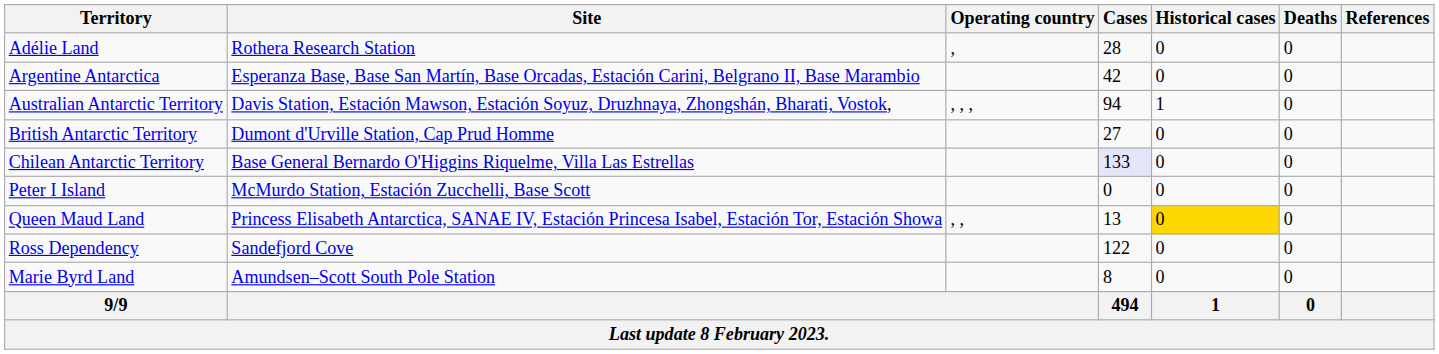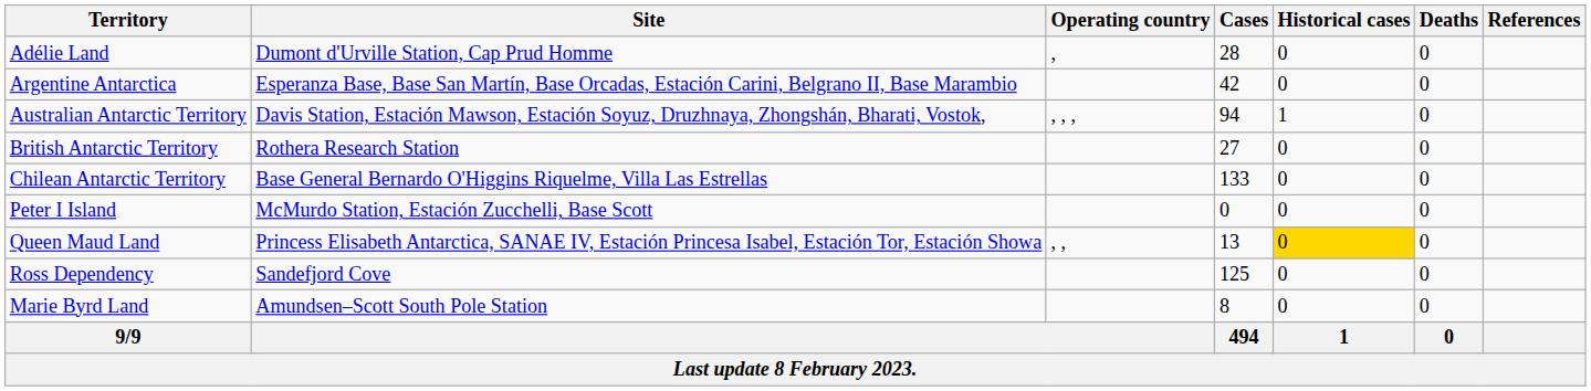Adélie Land | Site: Rothera Research Station -> Dumont d'Urville Station, Cap Prud Homme
British Antarctic Territory | Site: Dumont d'Urville Station, Cap Prud Homme -> Rothera Research Station
Chilean Antarctic Territory | Cases: lavender background -> no background
Ross Dependency | Cases: 122 -> 125
